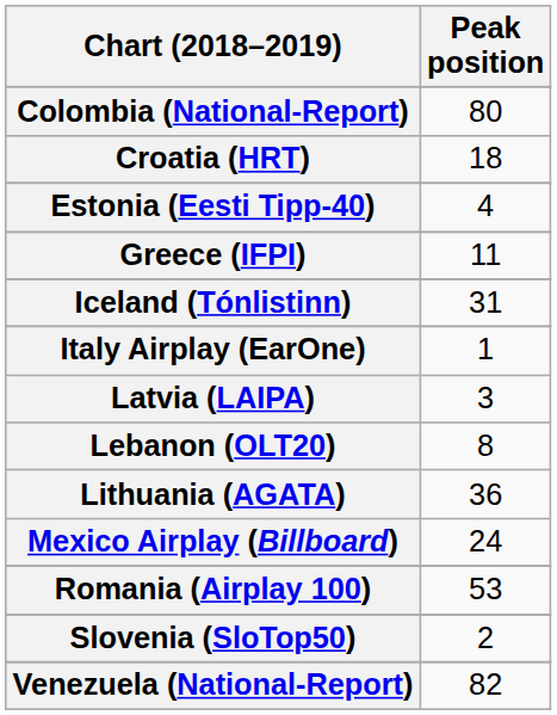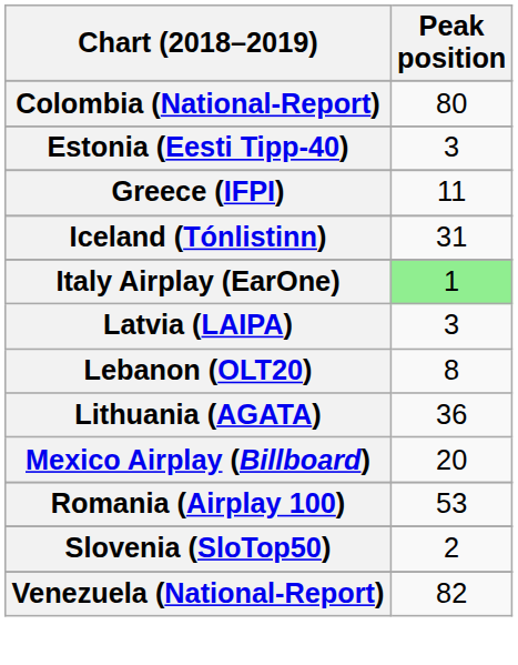- row: Croatia (HRT) | 18
Estonia (Eesti Tipp-40) | Peak position: 4 -> 3
Italy Airplay (EarOne) | Peak position: no background -> lightgreen background
Mexico Airplay (Billboard) | Peak position: 24 -> 20
